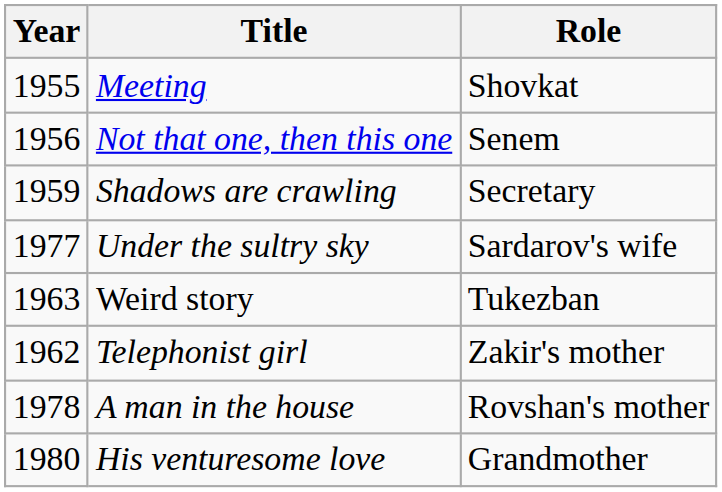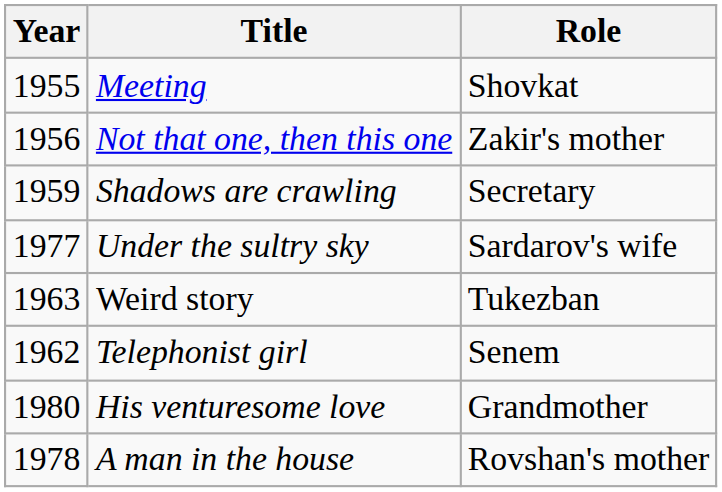Not that one, then this one | Role: Senem -> Zakir's mother
Telephonist girl | Role: Zakir's mother -> Senem
rows swapped: A man in the house <-> His venturesome love
